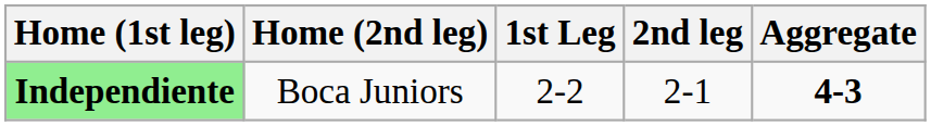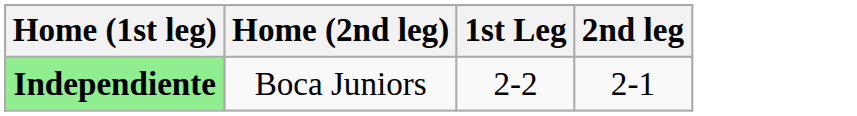- column: Aggregate | 4-3
